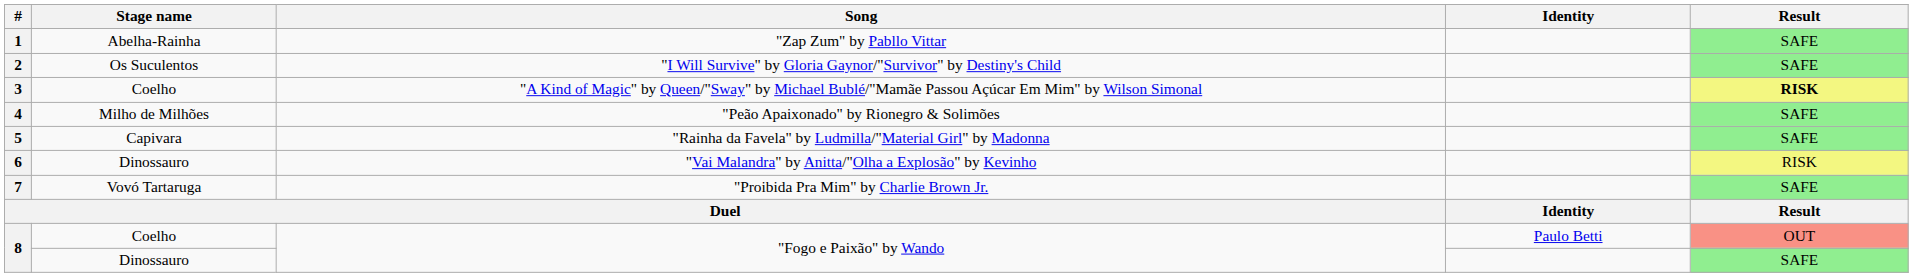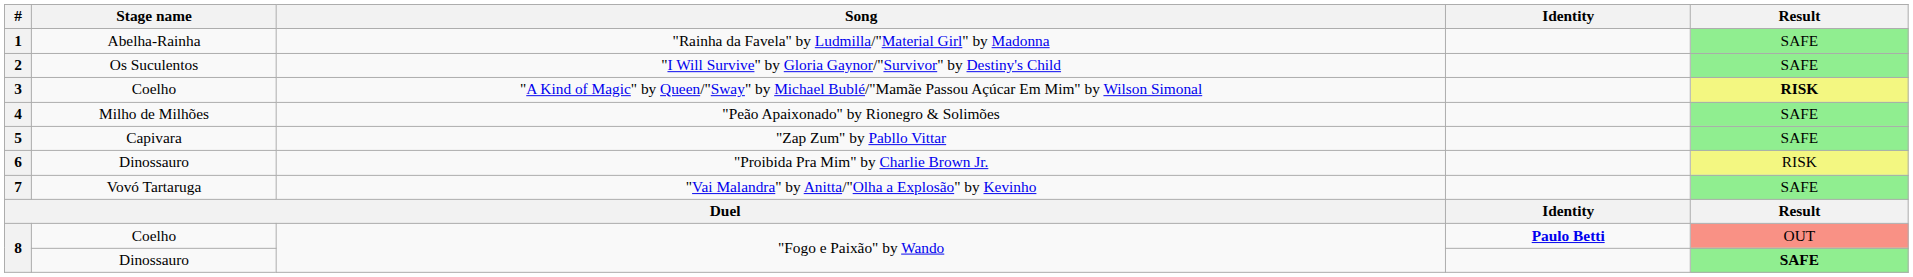1 | Song: "Zap Zum" by Pabllo Vittar -> "Rainha da Favela" by Ludmilla/"Material Girl" by Madonna
5 | Song: "Rainha da Favela" by Ludmilla/"Material Girl" by Madonna -> "Zap Zum" by Pabllo Vittar
6 | Song: "Vai Malandra" by Anitta/"Olha a Explosão" by Kevinho -> "Proibida Pra Mim" by Charlie Brown Jr.
7 | Song: "Proibida Pra Mim" by Charlie Brown Jr. -> "Vai Malandra" by Anitta/"Olha a Explosão" by Kevinho
8 / Coelho | Identity: normal -> bold
8 / Dinossauro | column 5: normal -> bold
